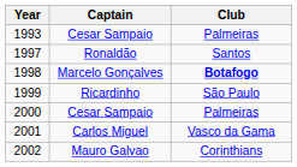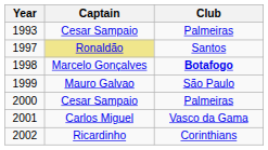1997 | Captain: no background -> khaki background
1999 | Captain: Ricardinho -> Mauro Galvao
2002 | Captain: Mauro Galvao -> Ricardinho
